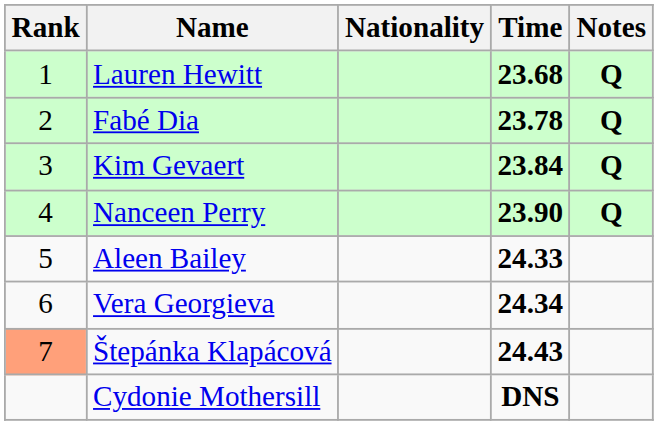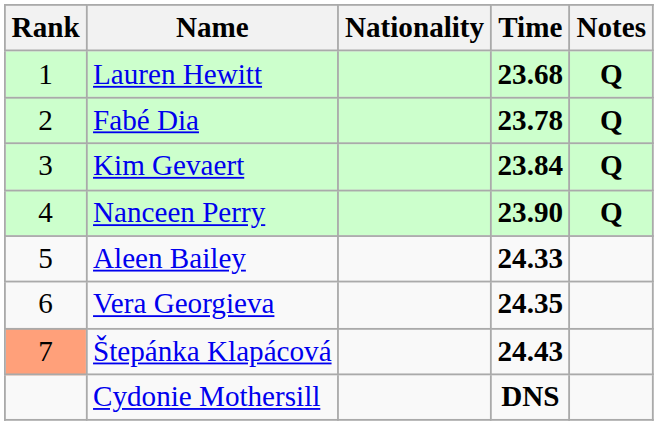Vera Georgieva | Time: 24.34 -> 24.35
